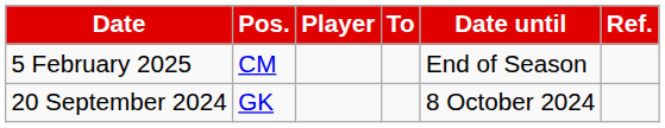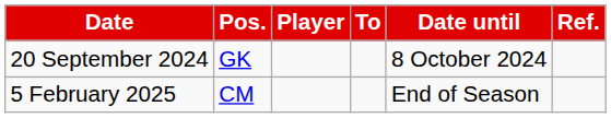rows swapped: 20 September 2024 <-> 5 February 2025
